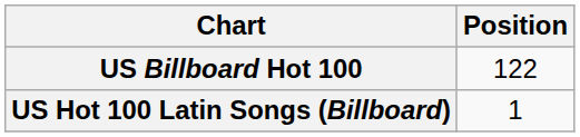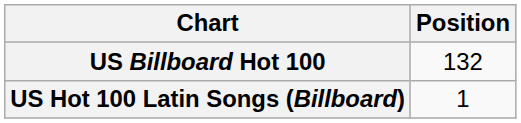US Billboard Hot 100 | Position: 122 -> 132
